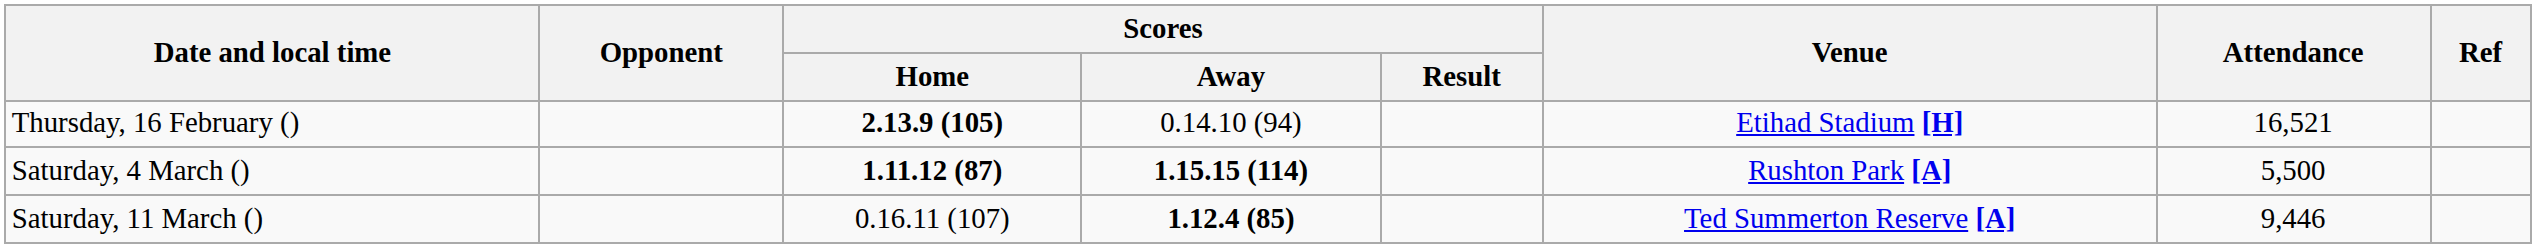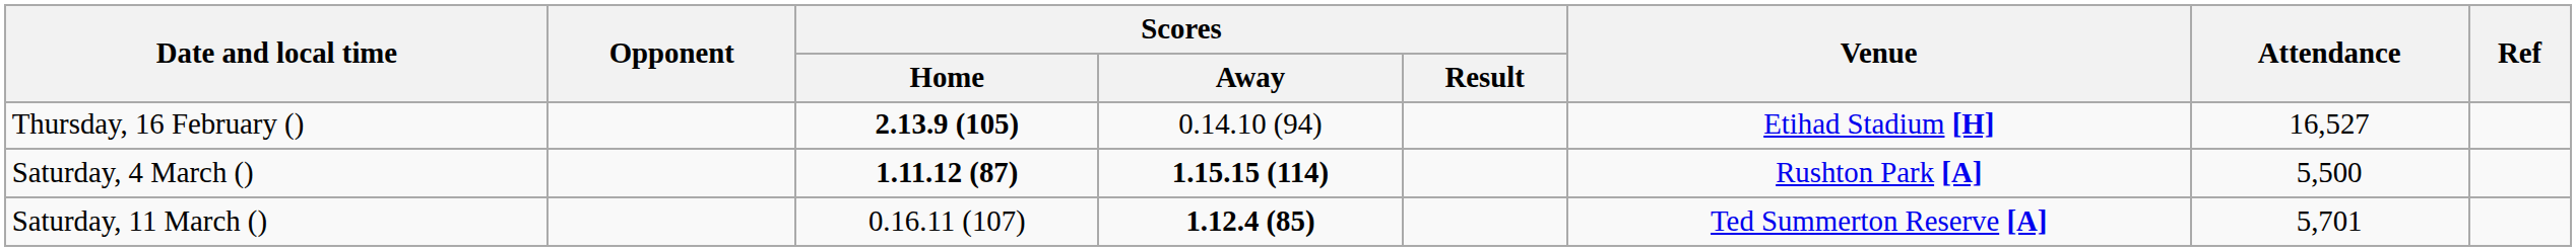Thursday, 16 February () | Attendance: 16,521 -> 16,527
Saturday, 11 March () | Attendance: 9,446 -> 5,701
